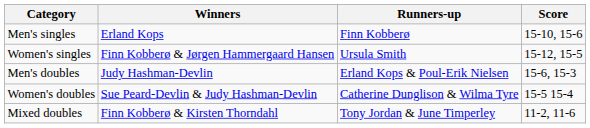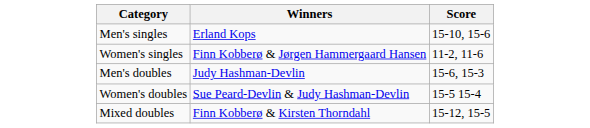- column: Runners-up | Finn Kobberø | Ursula Smith | Erland Kops & Poul-Erik Nielsen | Catherine Dunglison & Wilma Tyre | Tony Jordan & June Timperley
Women's singles | Score: 15-12, 15-5 -> 11-2, 11-6
Mixed doubles | Score: 11-2, 11-6 -> 15-12, 15-5
